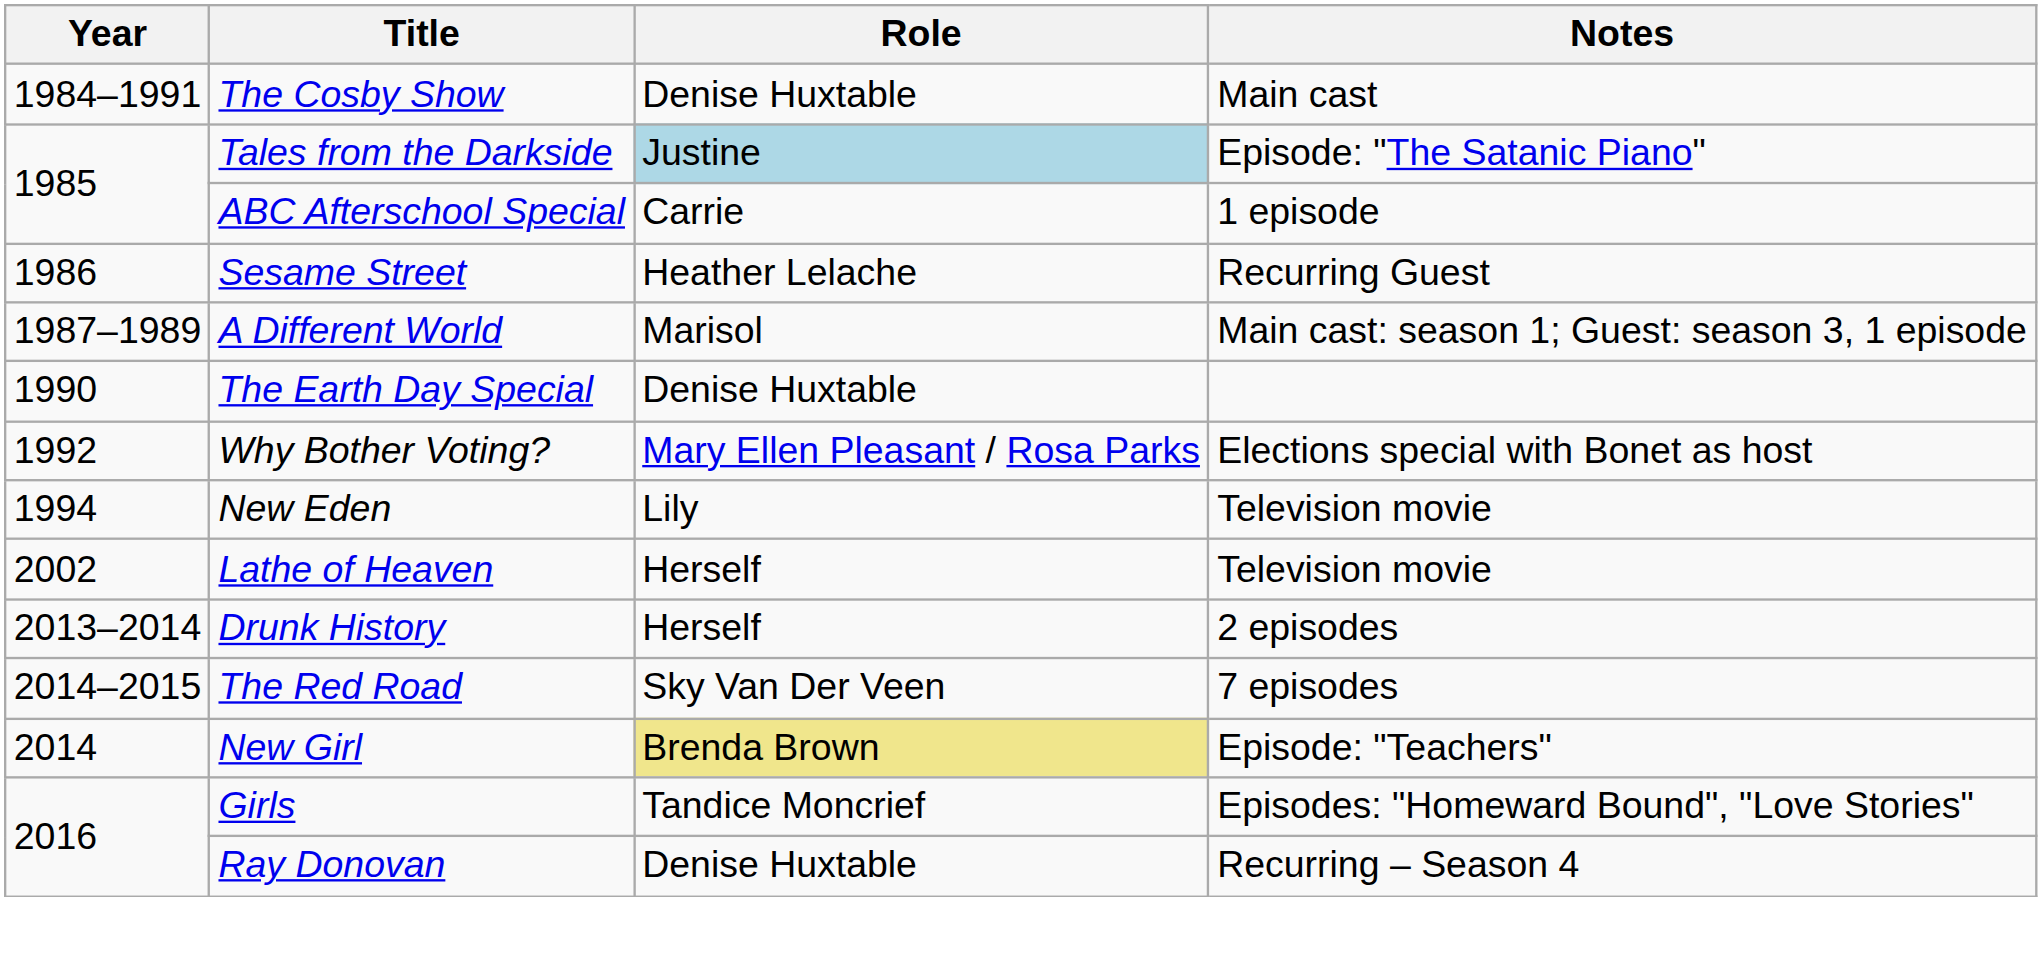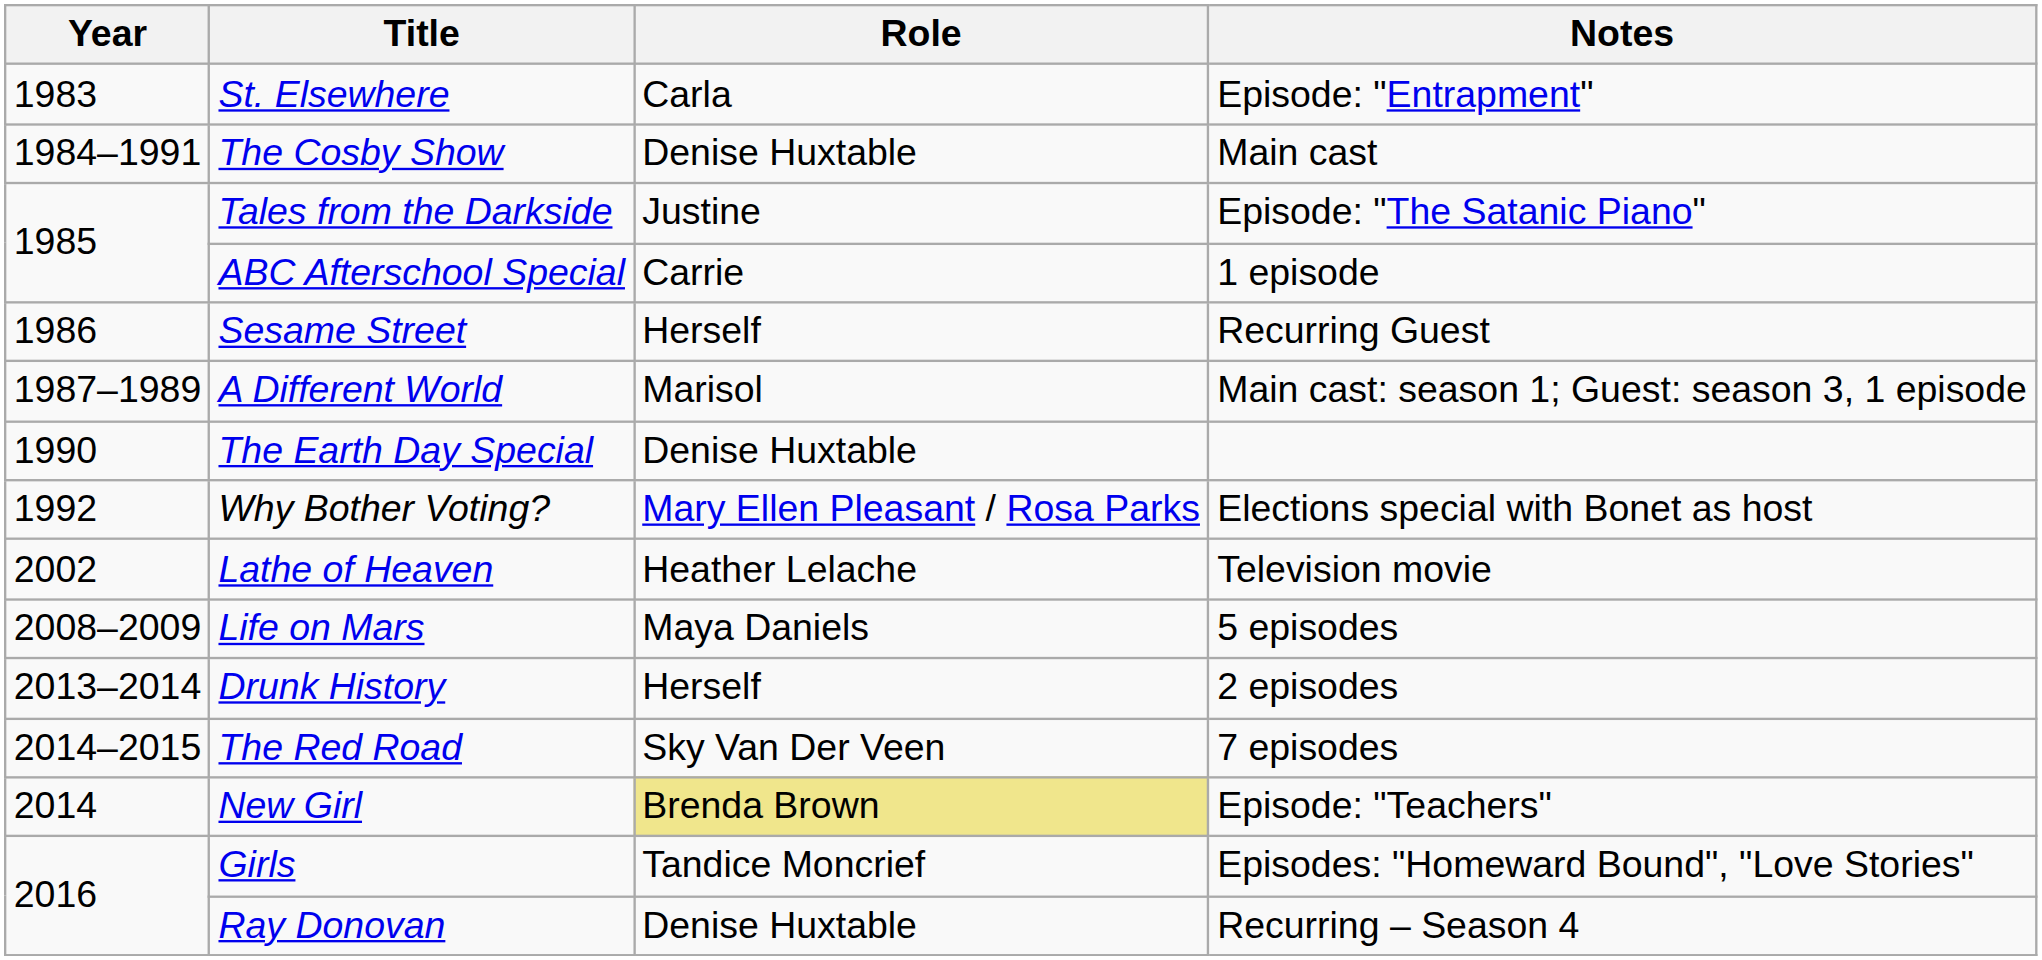+ row: 1983 | St. Elsewhere | Carla | Episode: "Entrapment"
Tales from the Darkside | Role: lightblue background -> no background
Sesame Street | Role: Heather Lelache -> Herself
- row: 1994 | New Eden | Lily | Television movie
Lathe of Heaven | Role: Herself -> Heather Lelache
+ row: 2008–2009 | Life on Mars | Maya Daniels | 5 episodes
